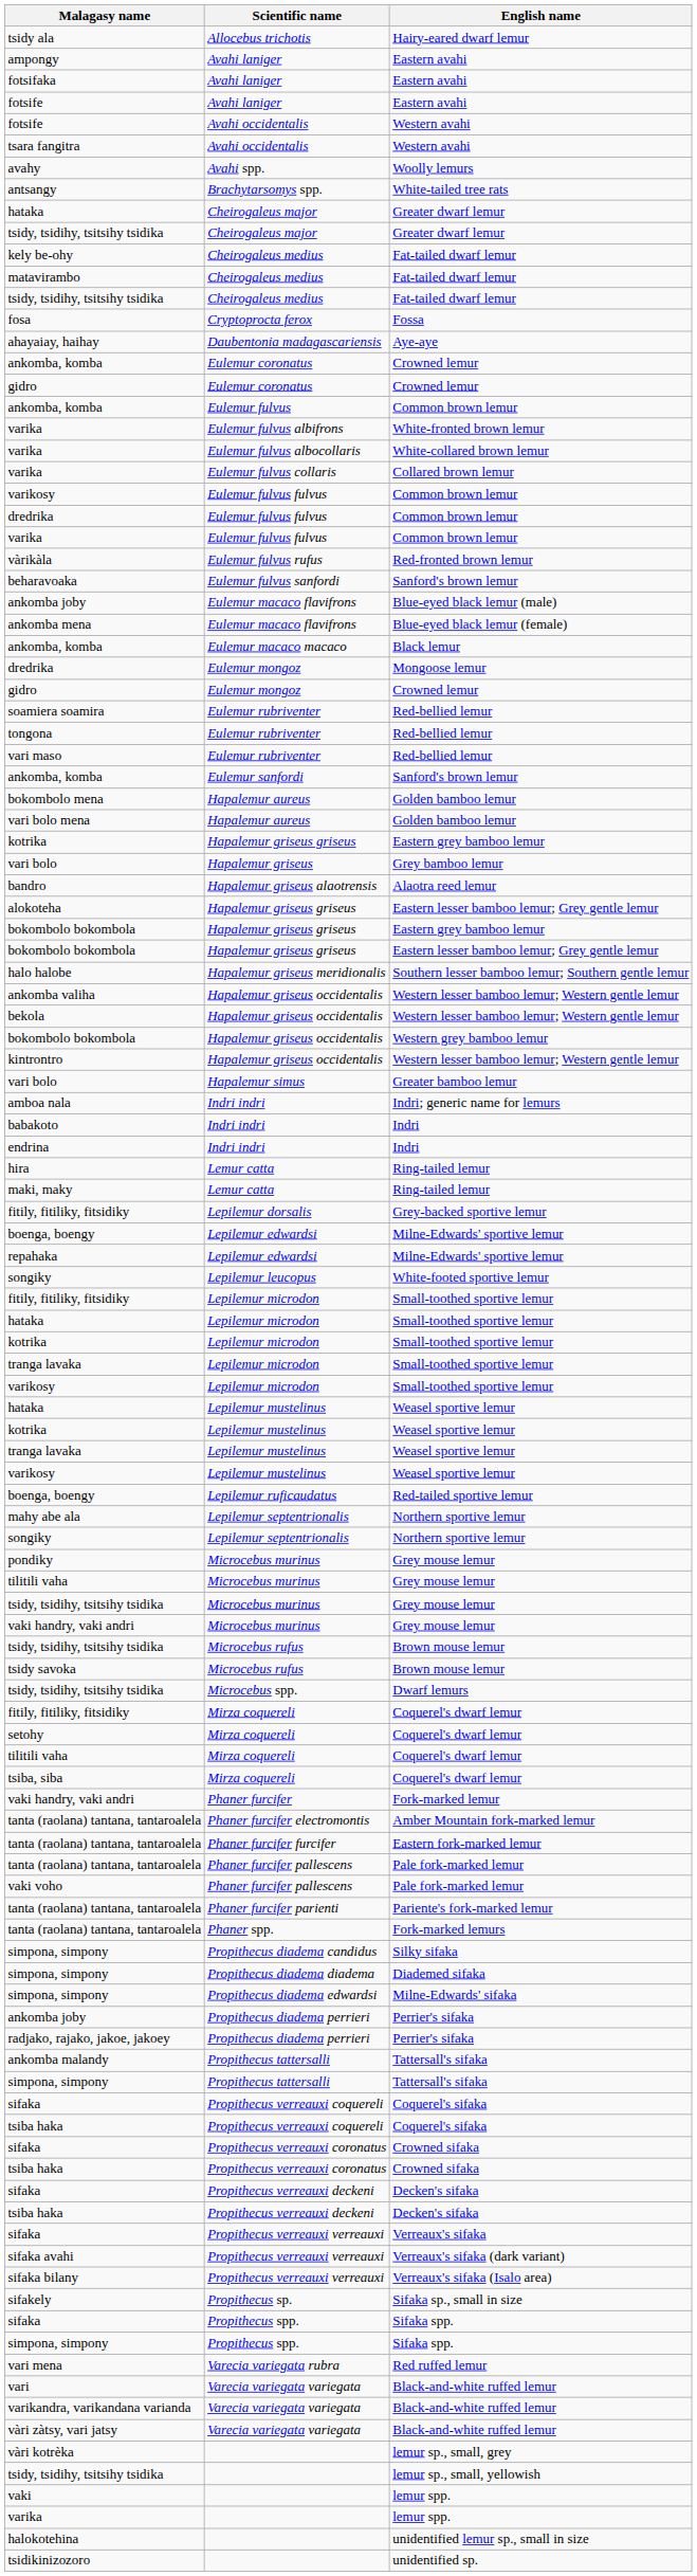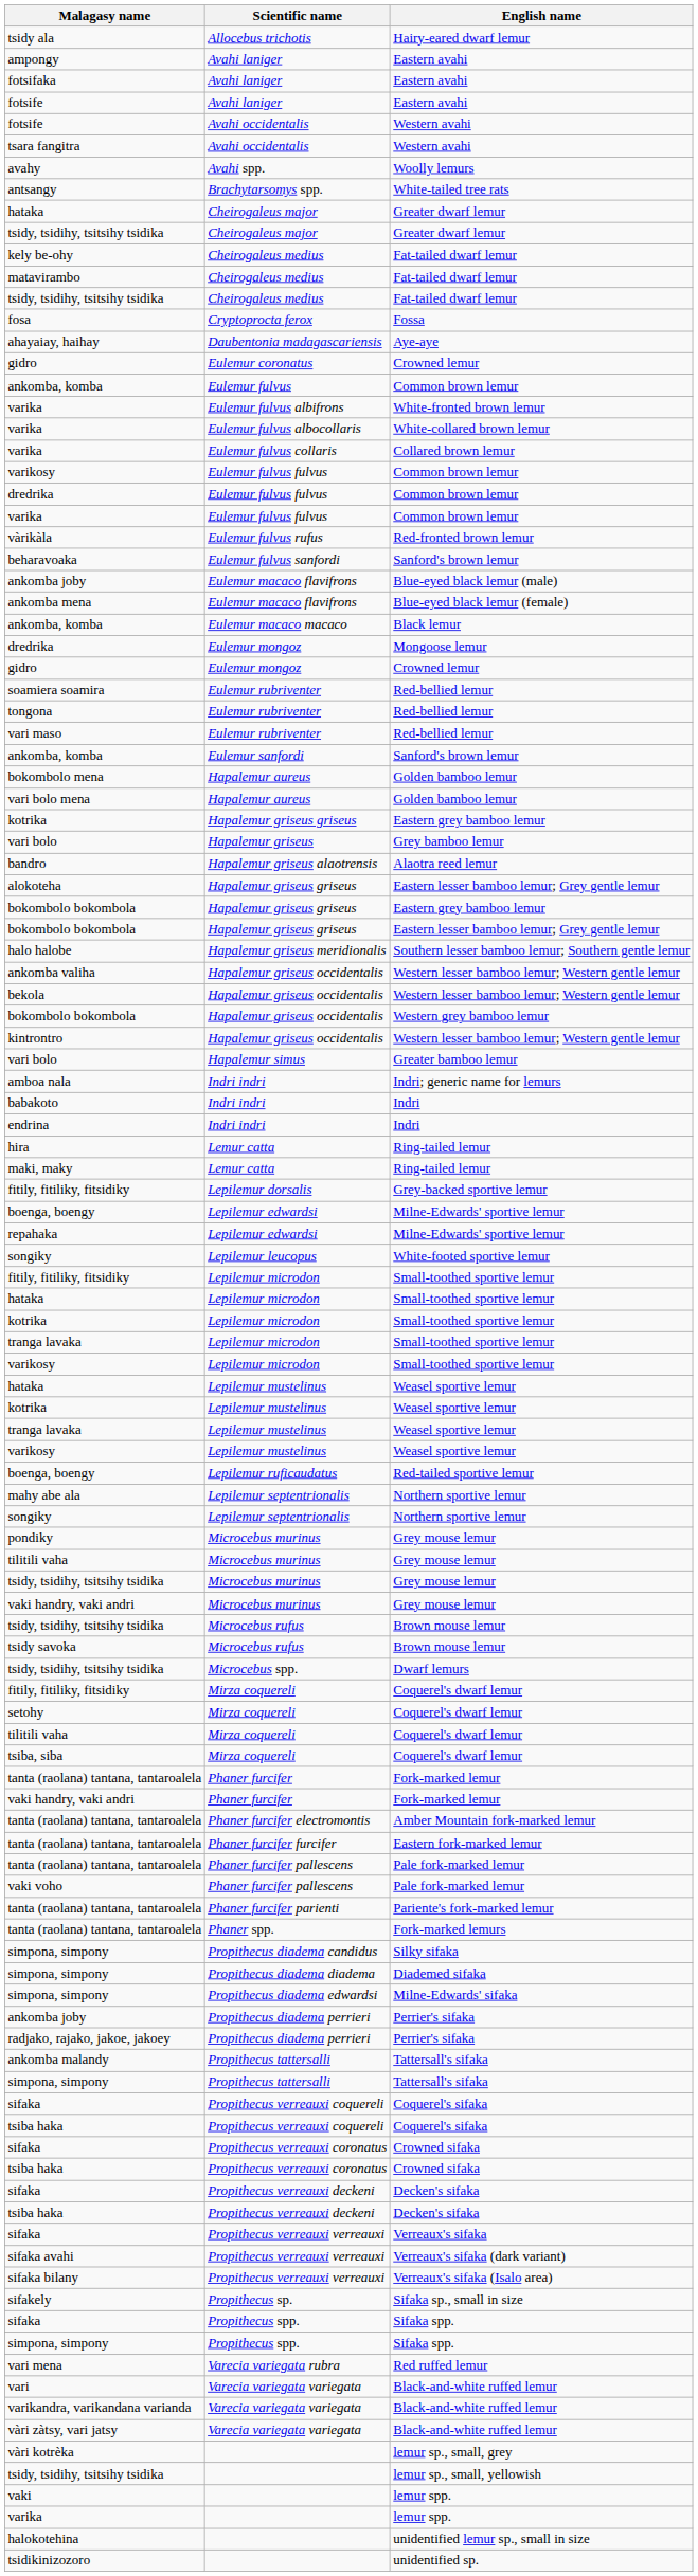- row: ankomba, komba | Eulemur coronatus | Crowned lemur
+ row: tanta (raolana) tantana, tantaroalela | Phaner furcifer | Fork-marked lemur
